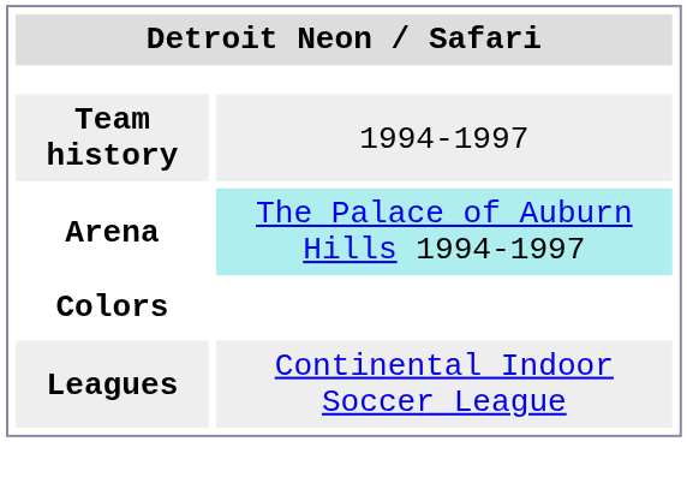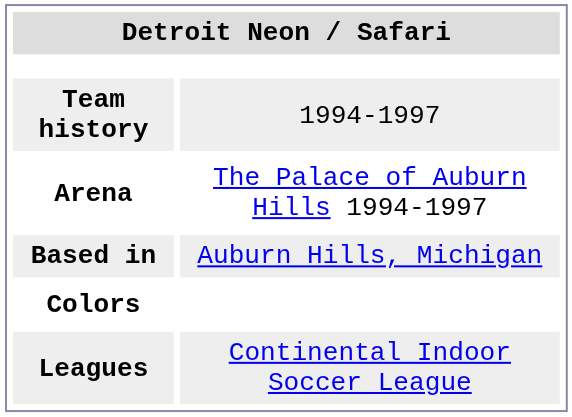Arena | column 2: paleturquoise background -> no background
+ row: Based in | Auburn Hills, Michigan
